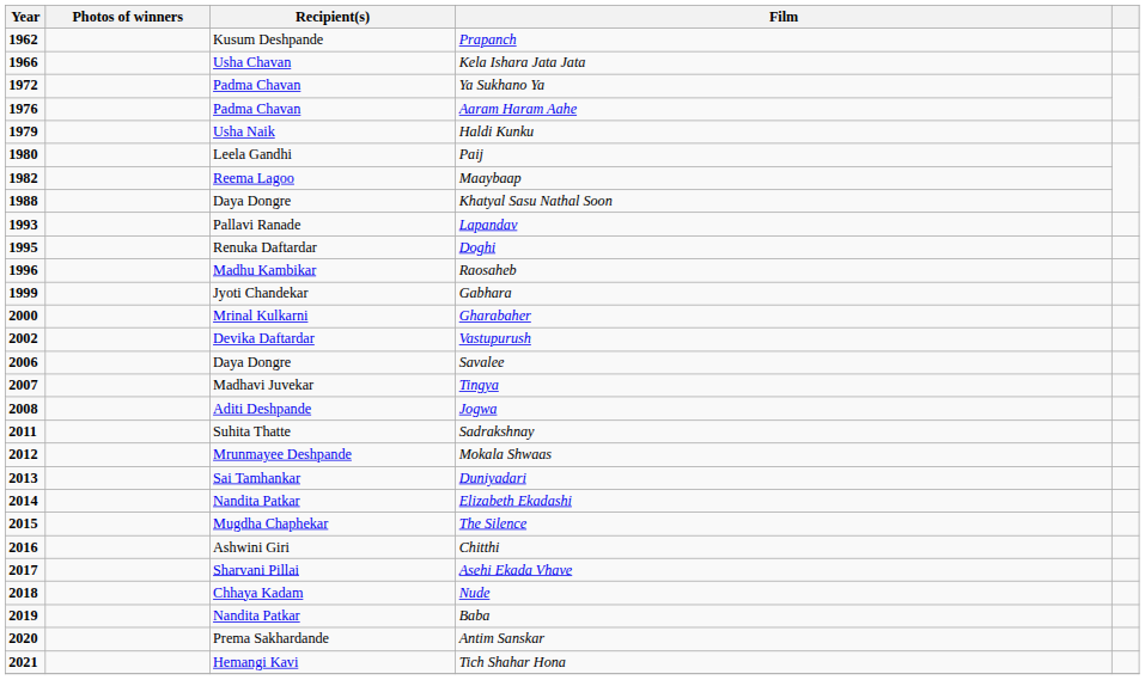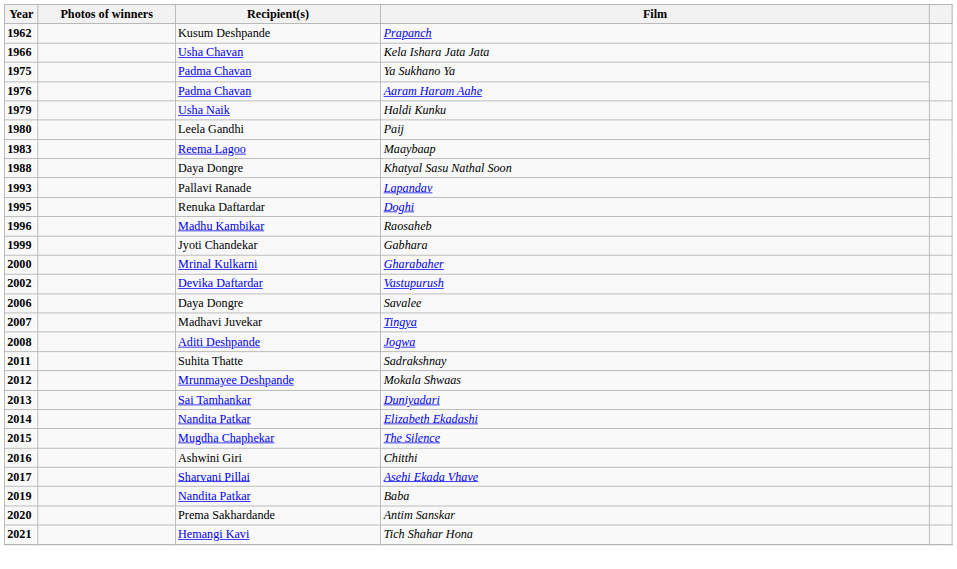Ya Sukhano Ya | Year: 1972 -> 1975
Maaybaap | Year: 1982 -> 1983
- row: 2018 | Chhaya Kadam | Nude
